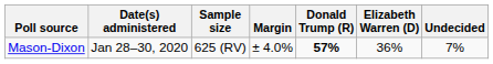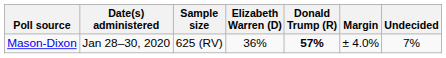columns swapped: Margin <-> Elizabeth Warren (D)
